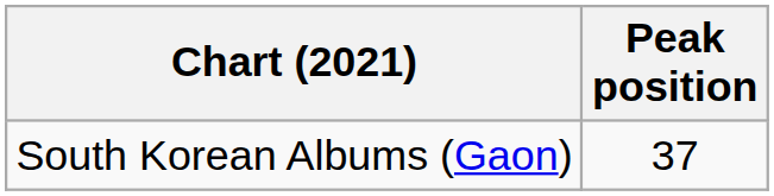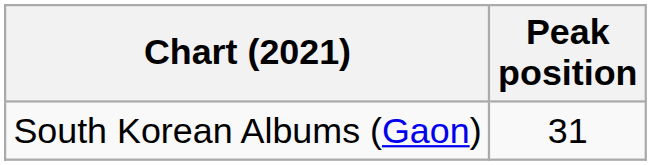South Korean Albums (Gaon) | Peak position: 37 -> 31
